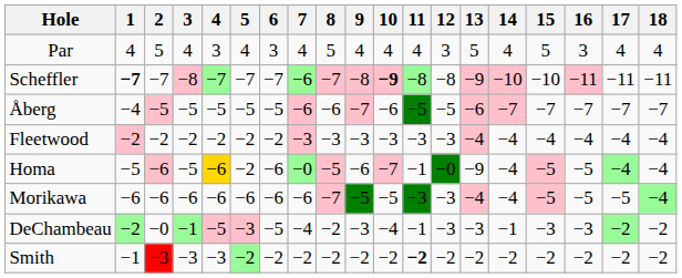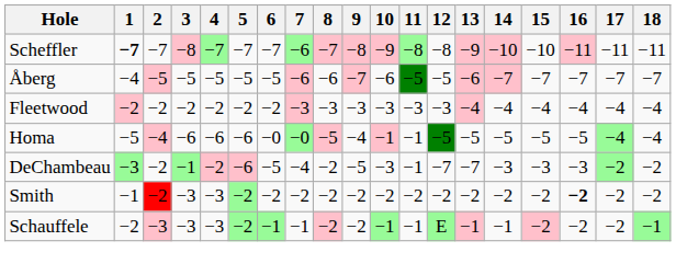- row: Par | 4 | 5 | 4 | 3 | 4 | 3 | 4 | 5 | 4 | 4 | 4 | 3 | 5 | 4 | 5 | 3 | 4 | 4
Scheffler | 10: bold -> normal
Homa | 2: −6 -> −4
Homa | 3: −5 -> −6
Homa | 4: gold background -> no background
Homa | 5: −2 -> −6
Homa | 6: −6 -> −0
Homa | 9: −6 -> −4
Homa | 10: −7 -> −1
Homa | 12: −0 -> −5
Homa | 13: −9 -> −5
Homa | 14: −4 -> −5
Homa | 15: pink background -> no background
- row: Morikawa | −6 | −6 | −6 | −6 | −6 | −6 | −6 | −7 | −5 | −5 | −3 | −3 | −4 | −4 | −5 | −5 | −5 | −4
DeChambeau | 1: −2 -> −3
DeChambeau | 2: −0 -> −2
DeChambeau | 4: −5 -> −2
DeChambeau | 5: −3 -> −6
DeChambeau | 9: −3 -> −5
DeChambeau | 10: −4 -> −3
DeChambeau | 12: −3 -> −7
DeChambeau | 13: −3 -> −7
DeChambeau | 14: −1 -> −3
Smith | 2: −3 -> −2
Smith | 11: bold -> normal
Smith | 16: normal -> bold
+ row: Schauffele | −2 | −3 | −3 | −3 | −2 | −1 | −1 | −2 | −2 | −1 | −1 | E | −1 | −1 | −2 | −2 | −2 | −1
